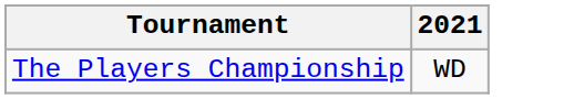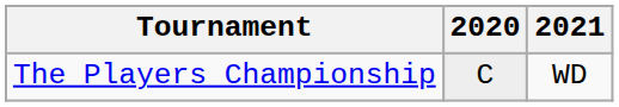+ column: 2020 | C
